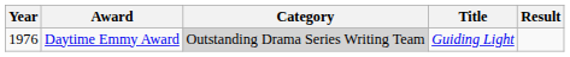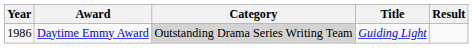Daytime Emmy Award | Year: 1976 -> 1986
